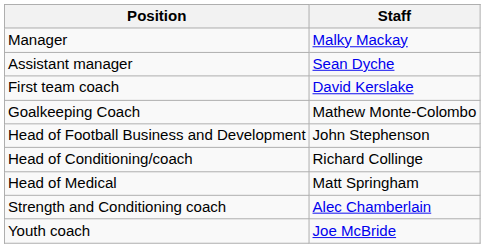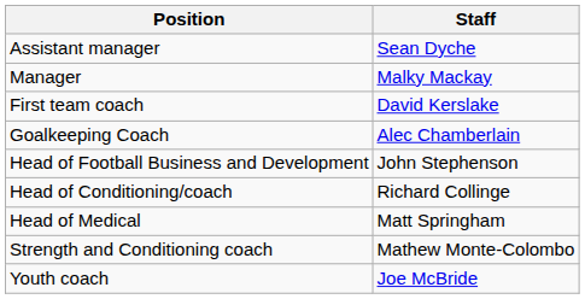rows swapped: Manager <-> Assistant manager
Goalkeeping Coach | Staff: Mathew Monte-Colombo -> Alec Chamberlain
Strength and Conditioning coach | Staff: Alec Chamberlain -> Mathew Monte-Colombo
